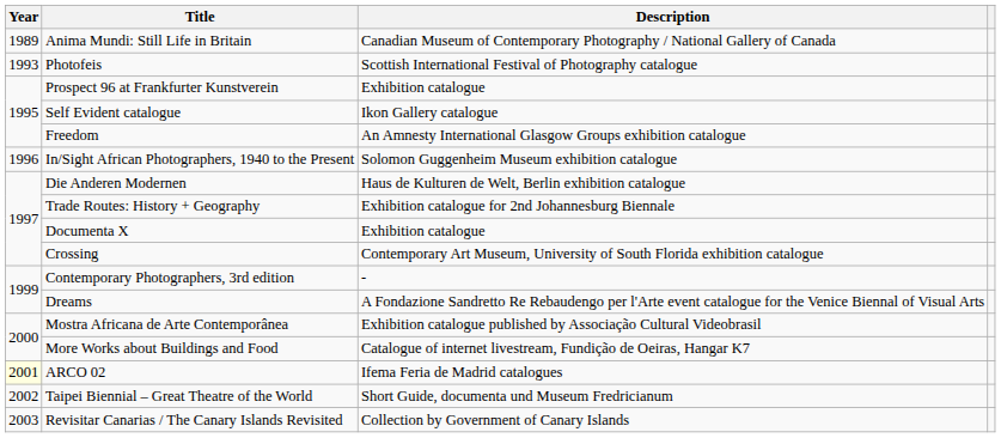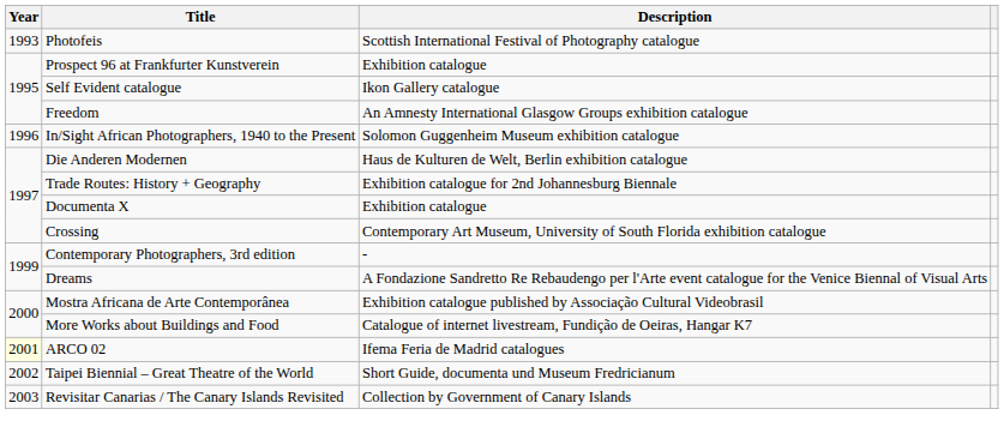- row: 1989 | Anima Mundi: Still Life in Britain | Canadian Museum of Contemporary Photography / National Gallery of Canada
